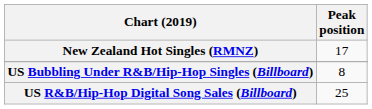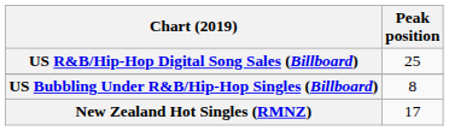rows swapped: New Zealand Hot Singles (RMNZ) <-> US R&B/Hip-Hop Digital Song Sales (Billboard)
